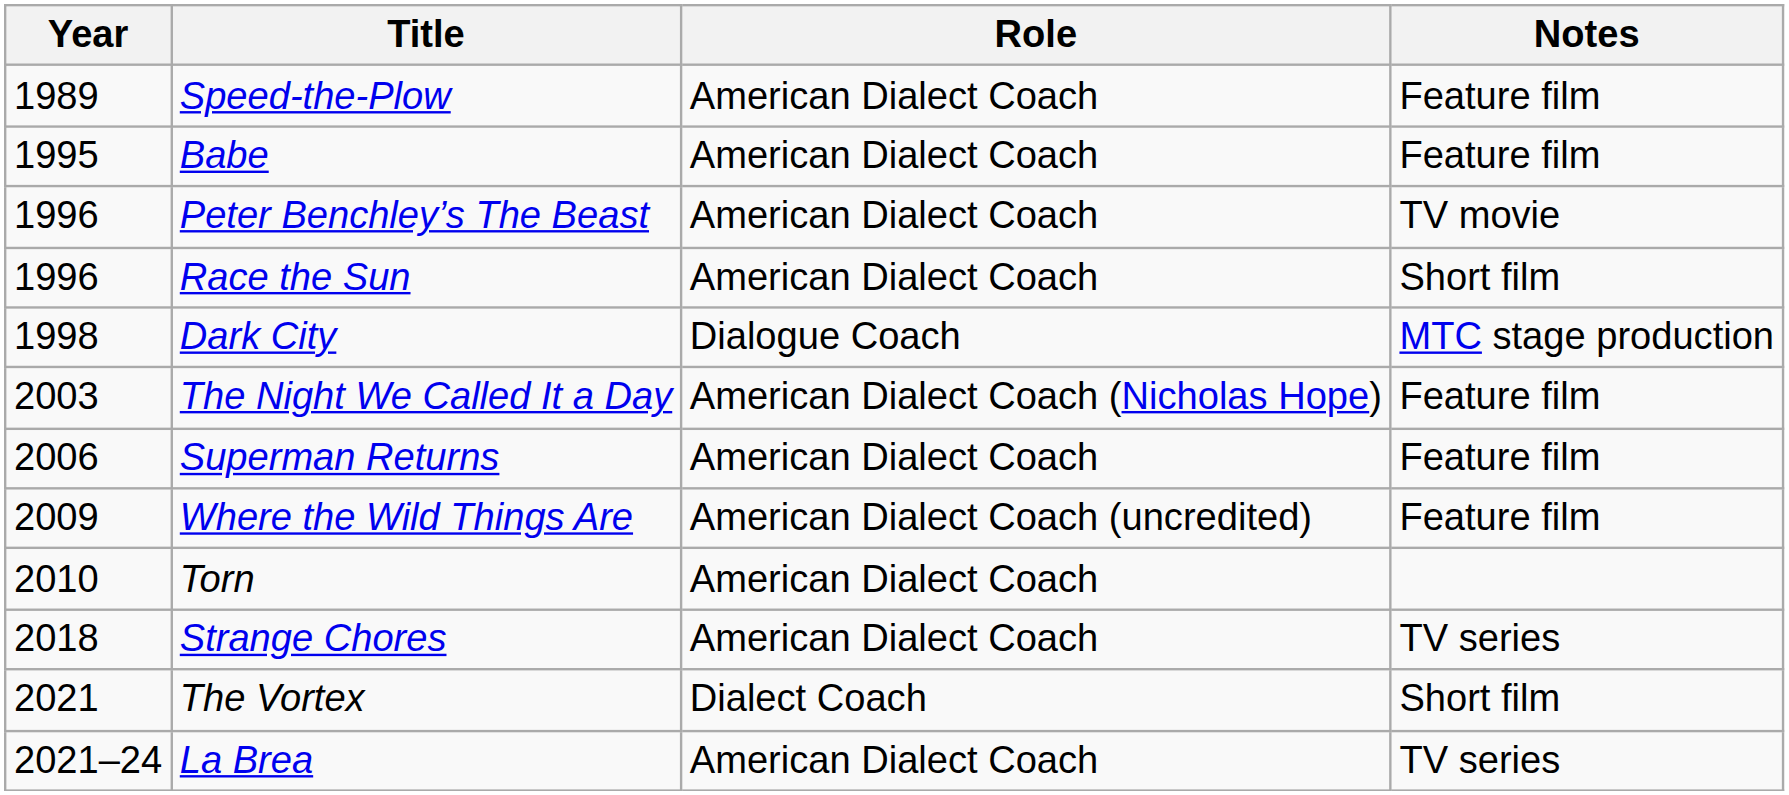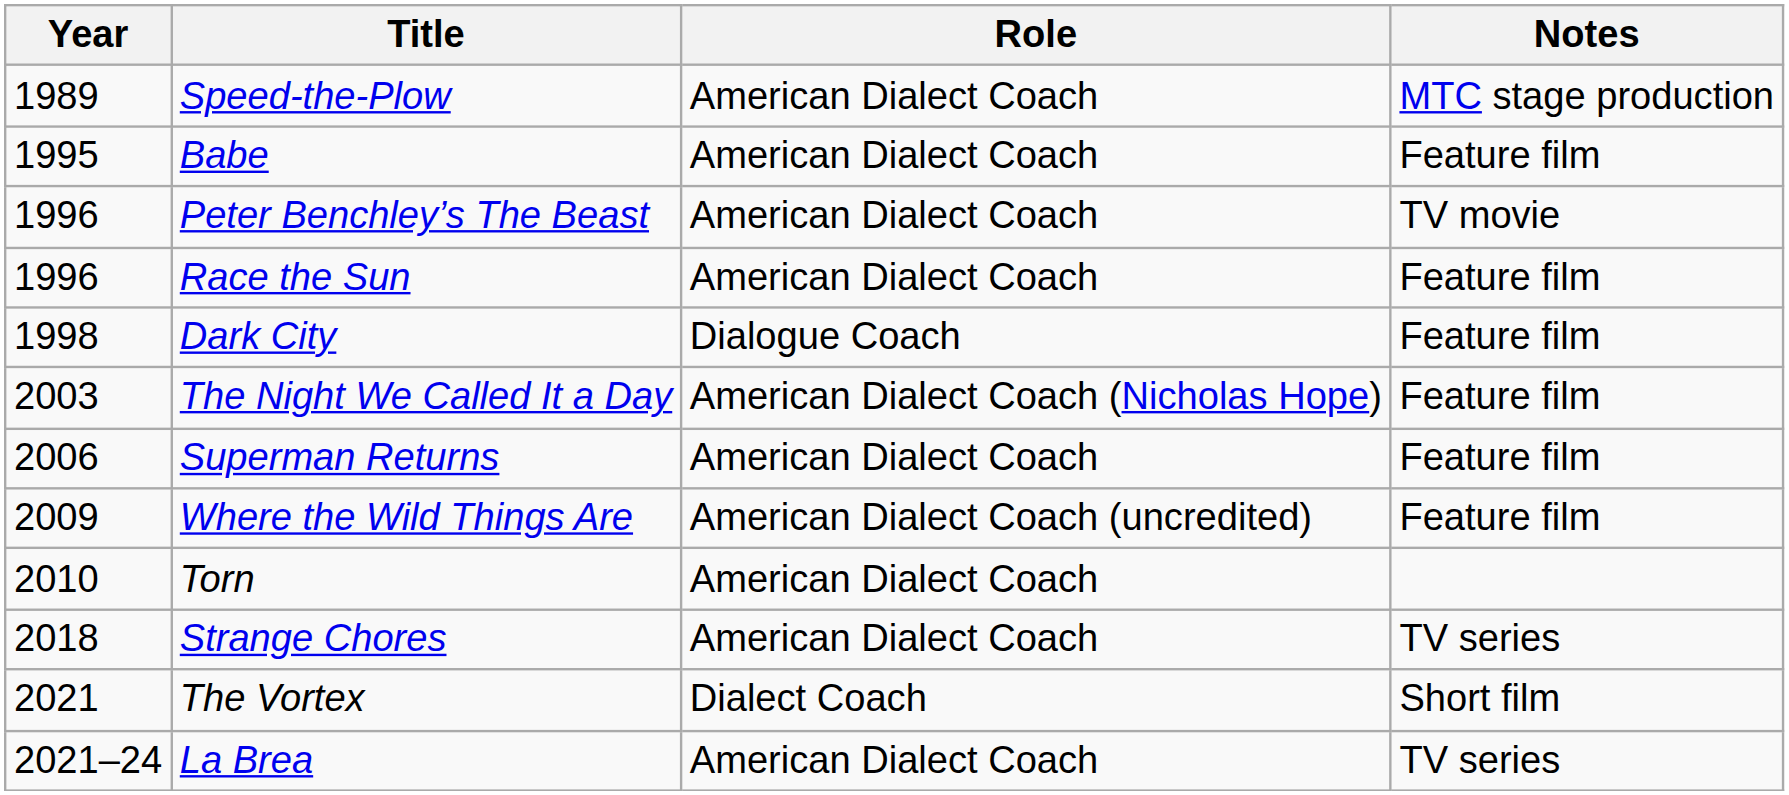Speed-the-Plow | Notes: Feature film -> MTC stage production
Race the Sun | Notes: Short film -> Feature film
Dark City | Notes: MTC stage production -> Feature film
